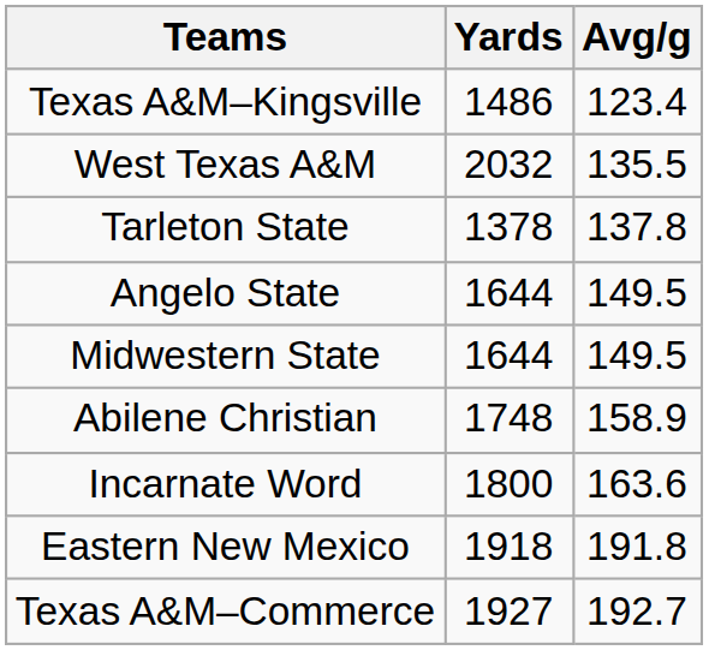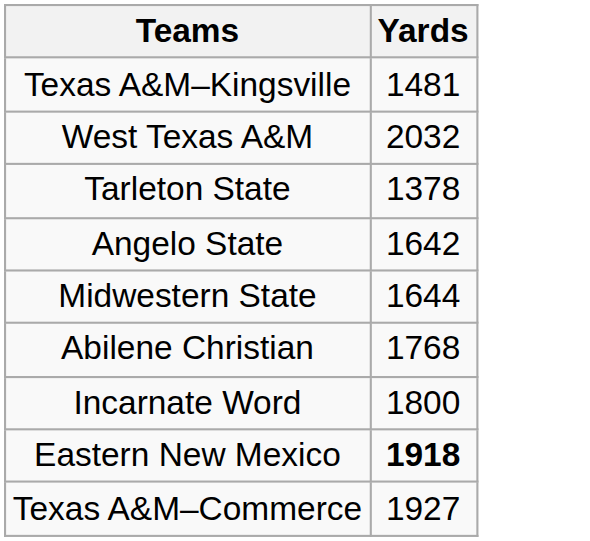- column: Avg/g | 123.4 | 135.5 | 137.8 | 149.5 | 149.5 | 158.9 | 163.6 | 191.8 | 192.7
Texas A&M–Kingsville | Yards: 1486 -> 1481
Angelo State | Yards: 1644 -> 1642
Abilene Christian | Yards: 1748 -> 1768
Eastern New Mexico | Yards: normal -> bold
